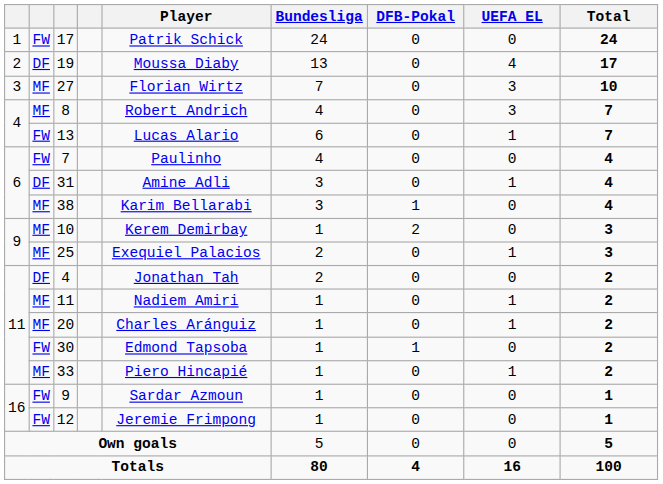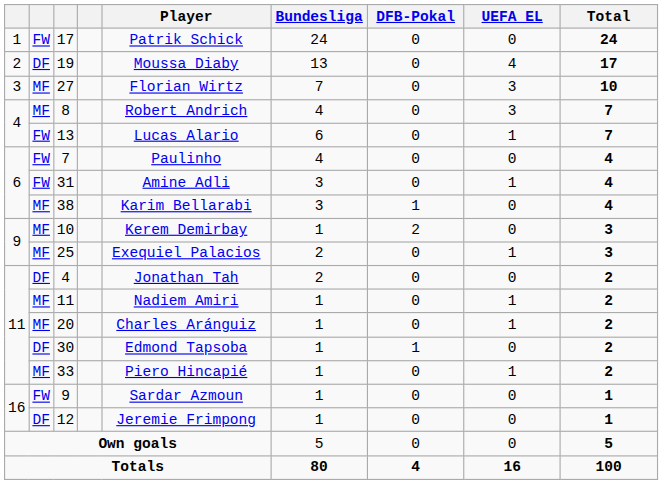31 | column 2: DF -> FW
30 | column 2: FW -> DF
12 | column 2: FW -> DF
